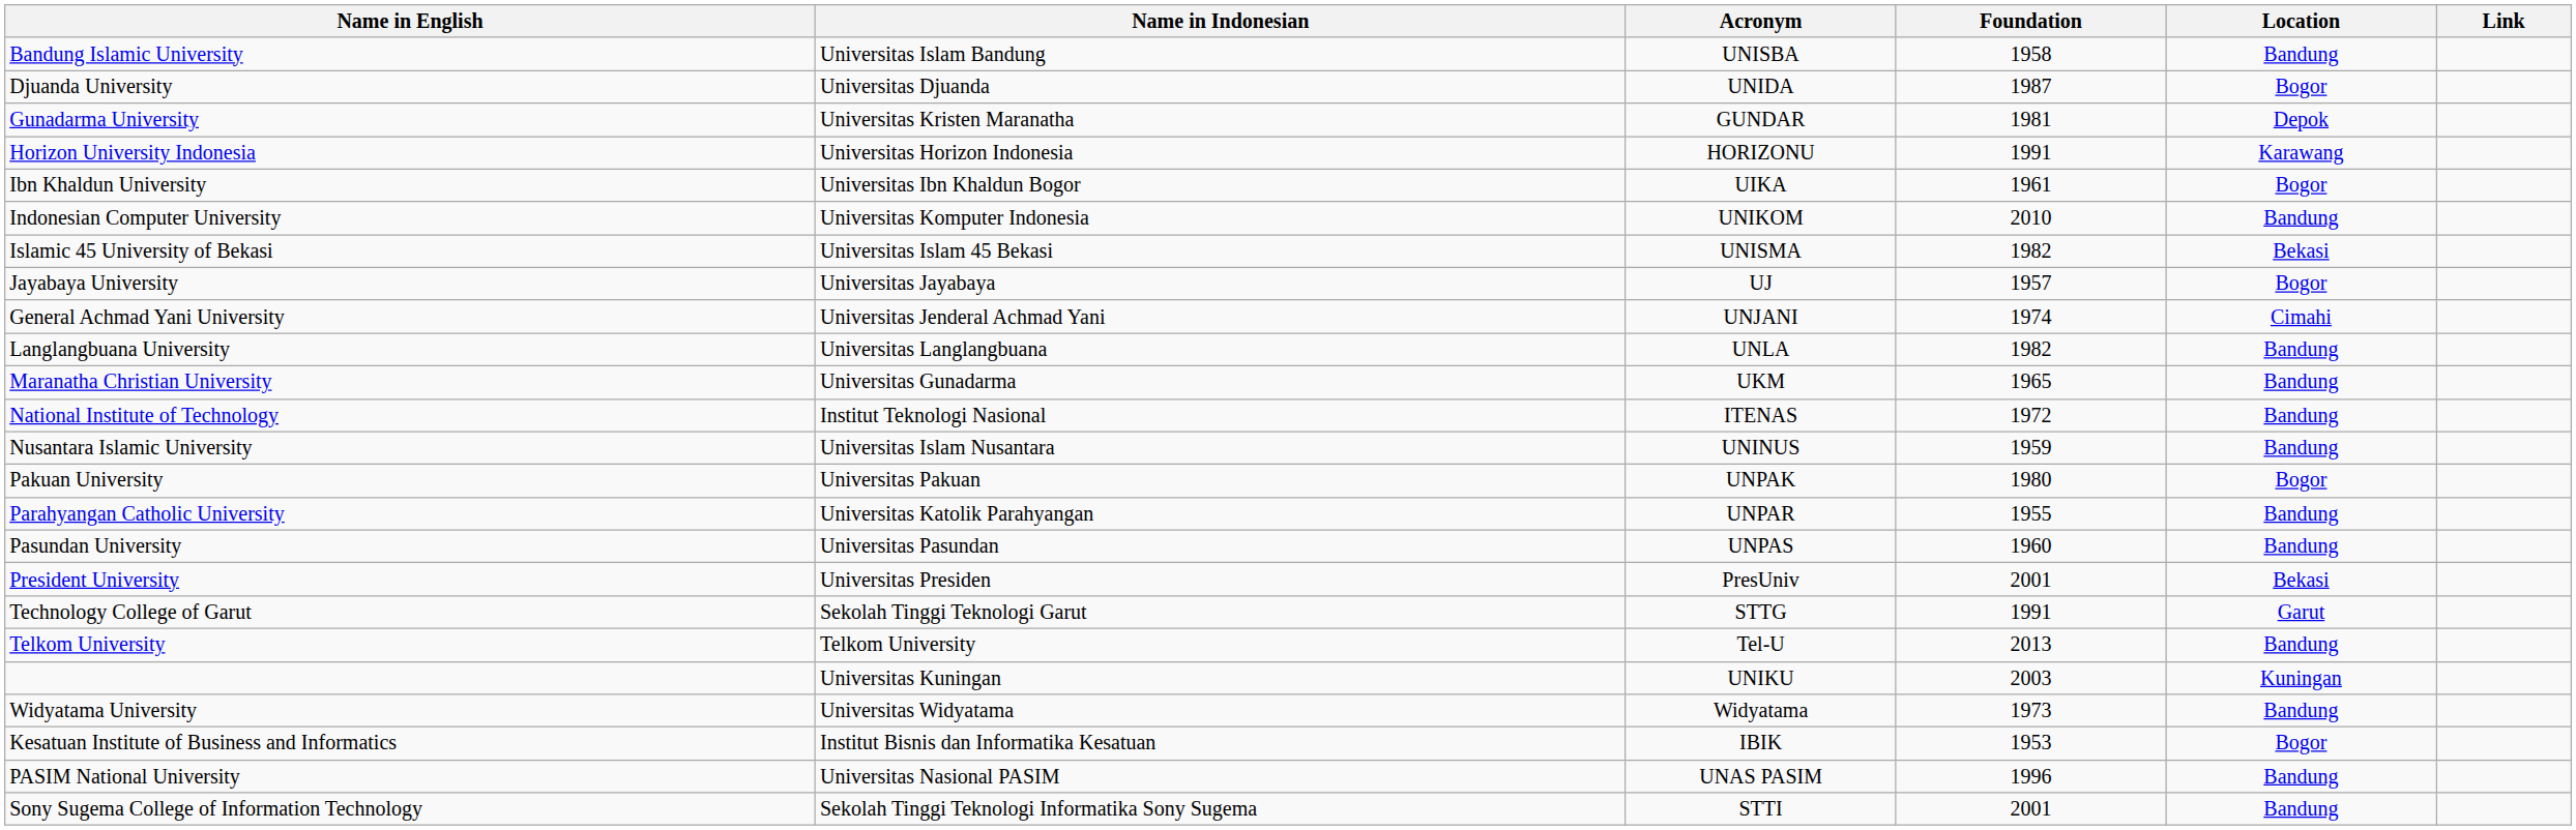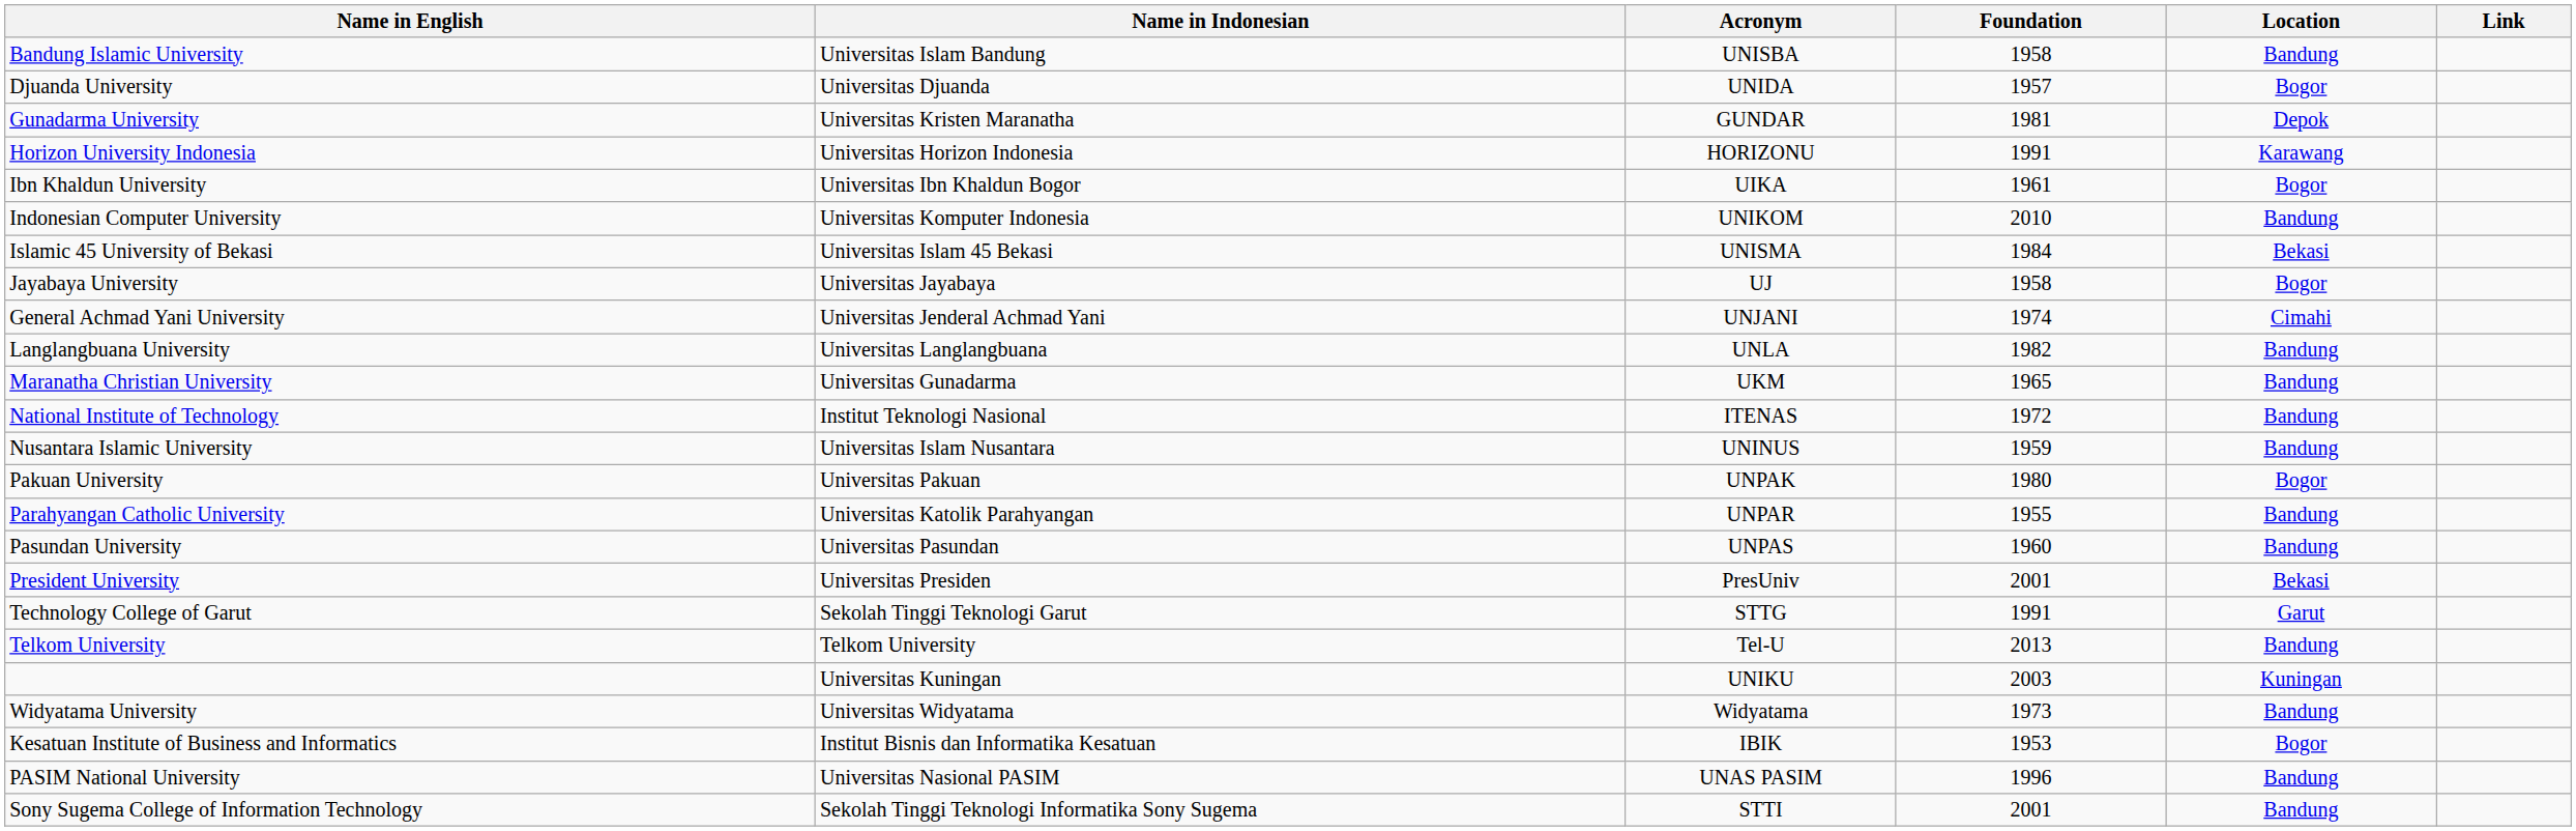Djuanda University | Foundation: 1987 -> 1957
Islamic 45 University of Bekasi | Foundation: 1982 -> 1984
Jayabaya University | Foundation: 1957 -> 1958
